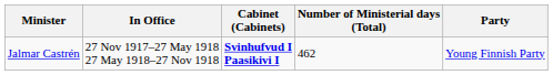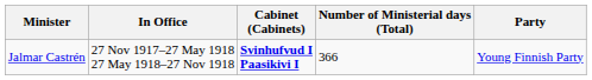Jalmar Castrén | Number of Ministerial days (Total): 462 -> 366
